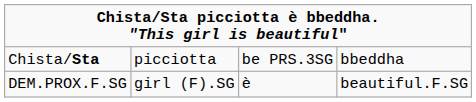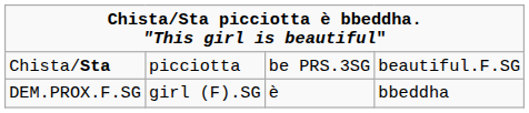Chista/Sta | column 4: bbeddha -> beautiful.F.SG
DEM.PROX.F.SG | column 4: beautiful.F.SG -> bbeddha
